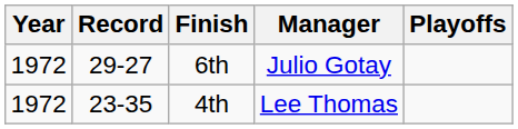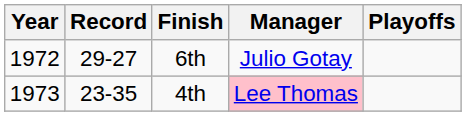4th | Year: 1972 -> 1973
4th | Manager: no background -> pink background
